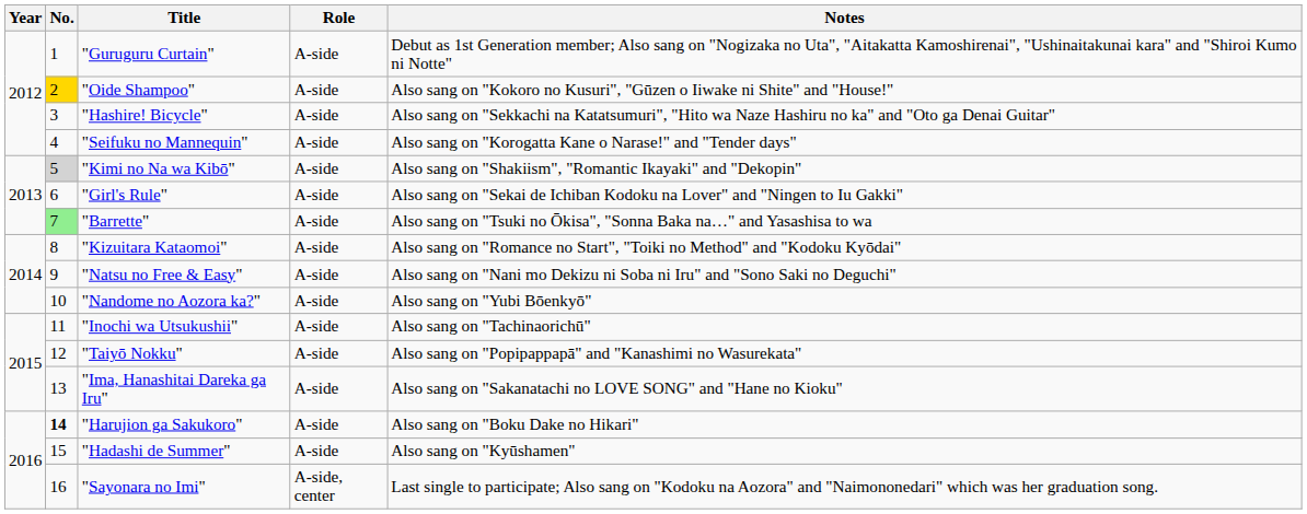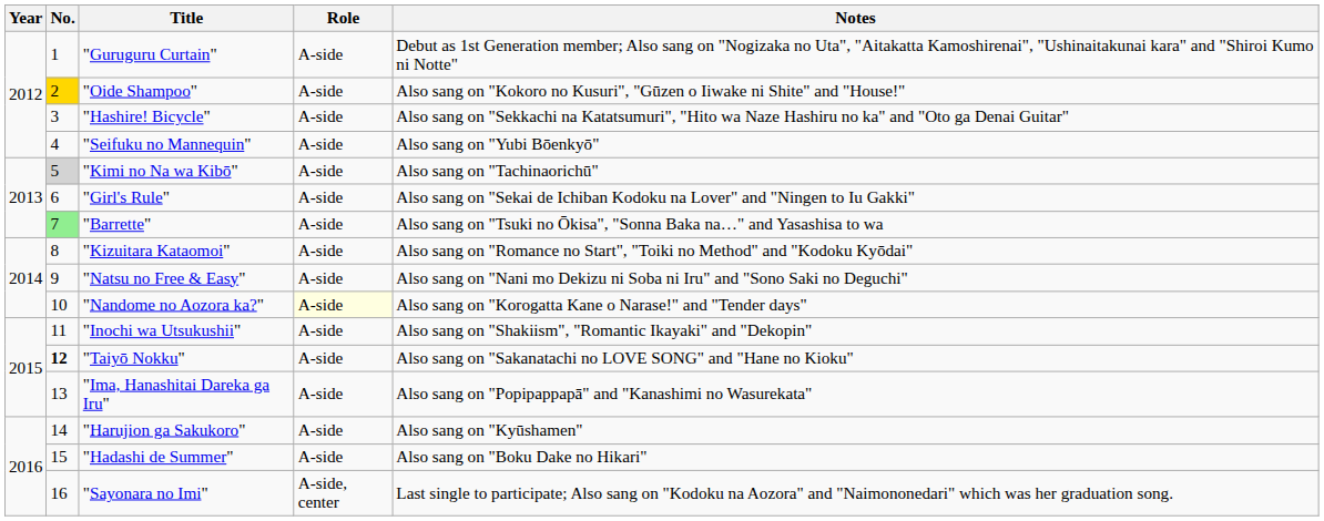"Seifuku no Mannequin" | Notes: Also sang on "Korogatta Kane o Narase!" and "Tender days" -> Also sang on "Yubi Bōenkyō"
"Kimi no Na wa Kibō" | Notes: Also sang on "Shakiism", "Romantic Ikayaki" and "Dekopin" -> Also sang on "Tachinaorichū"
"Nandome no Aozora ka?" | Role: no background -> lightyellow background
"Nandome no Aozora ka?" | Notes: Also sang on "Yubi Bōenkyō" -> Also sang on "Korogatta Kane o Narase!" and "Tender days"
"Inochi wa Utsukushii" | Notes: Also sang on "Tachinaorichū" -> Also sang on "Shakiism", "Romantic Ikayaki" and "Dekopin"
"Taiyō Nokku" | No.: normal -> bold
"Taiyō Nokku" | Notes: Also sang on "Popipappapā" and "Kanashimi no Wasurekata" -> Also sang on "Sakanatachi no LOVE SONG" and "Hane no Kioku"
"Ima, Hanashitai Dareka ga Iru" | Notes: Also sang on "Sakanatachi no LOVE SONG" and "Hane no Kioku" -> Also sang on "Popipappapā" and "Kanashimi no Wasurekata"
"Harujion ga Sakukoro" | No.: bold -> normal
"Harujion ga Sakukoro" | Notes: Also sang on "Boku Dake no Hikari" -> Also sang on "Kyūshamen"
"Hadashi de Summer" | Notes: Also sang on "Kyūshamen" -> Also sang on "Boku Dake no Hikari"
